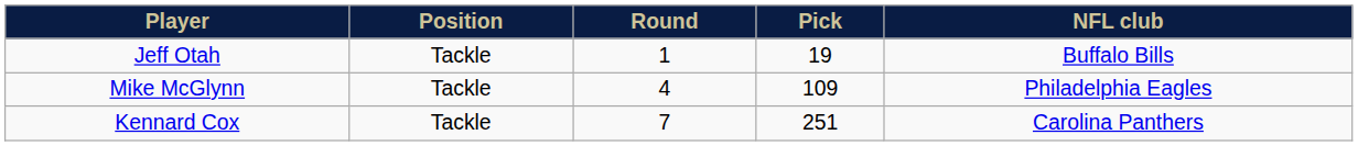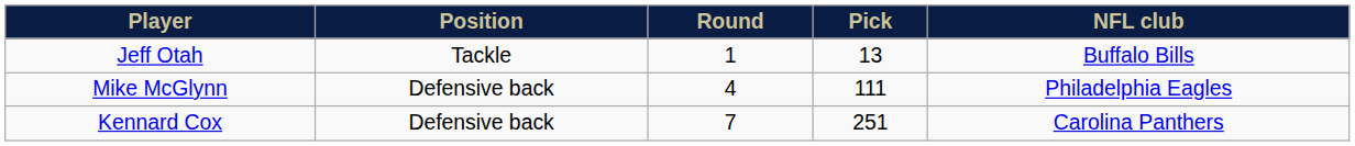Jeff Otah | Pick: 19 -> 13
Mike McGlynn | Position: Tackle -> Defensive back
Mike McGlynn | Pick: 109 -> 111
Kennard Cox | Position: Tackle -> Defensive back
